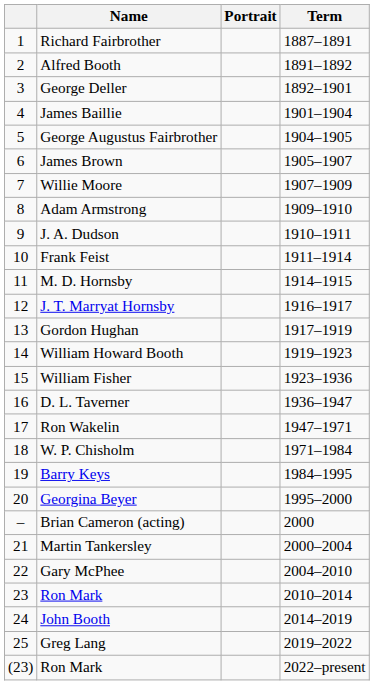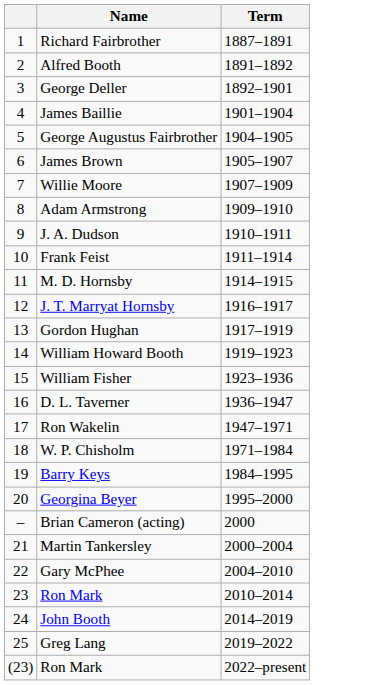- column: Portrait
